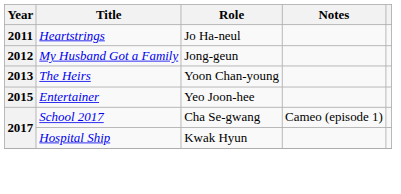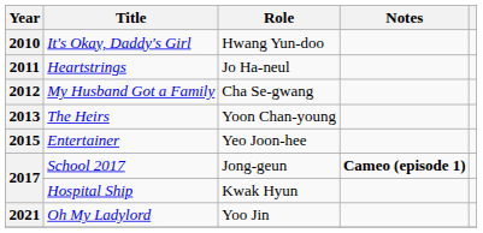+ row: 2010 | It's Okay, Daddy's Girl | Hwang Yun-doo
My Husband Got a Family | Role: Jong-geun -> Cha Se-gwang
School 2017 | Role: Cha Se-gwang -> Jong-geun
School 2017 | Notes: normal -> bold
+ row: 2021 | Oh My Ladylord | Yoo Jin
